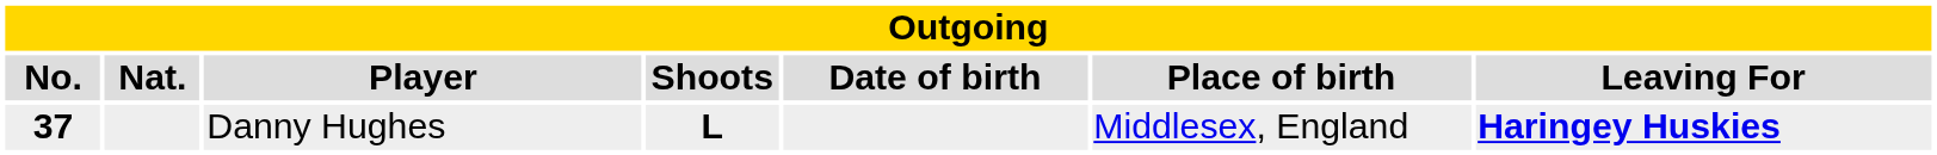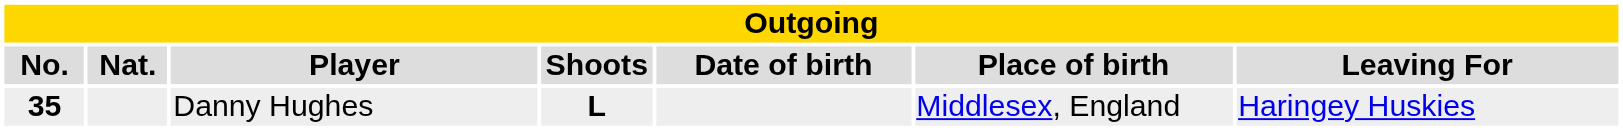Danny Hughes | No.: 37 -> 35
Danny Hughes | Leaving For: bold -> normal
